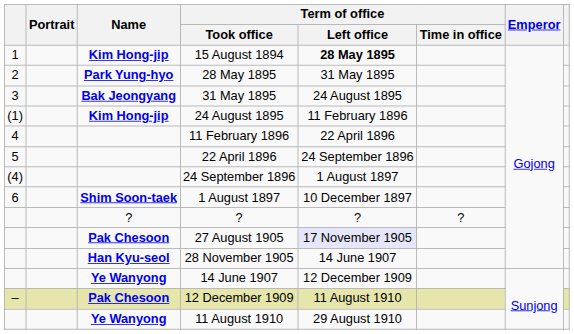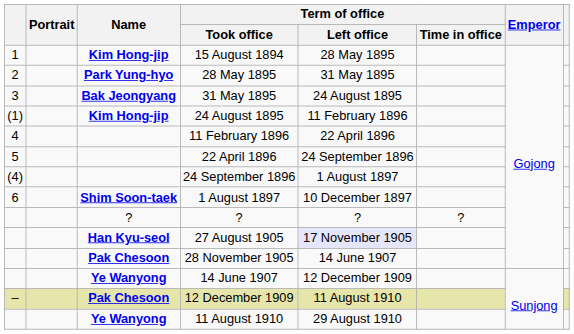15 August 1894 | Term of office / Left office: bold -> normal
27 August 1905 | Name: Pak Chesoon -> Han Kyu-seol
28 November 1905 | Name: Han Kyu-seol -> Pak Chesoon
